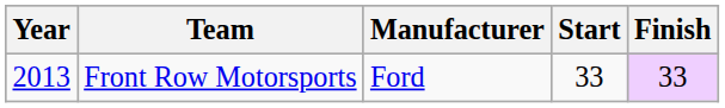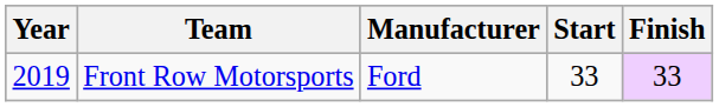Front Row Motorsports | Year: 2013 -> 2019
